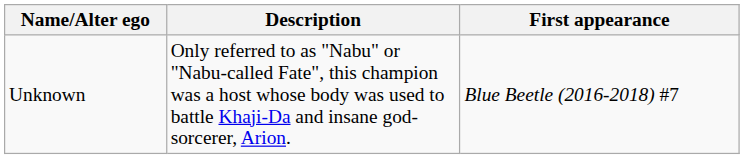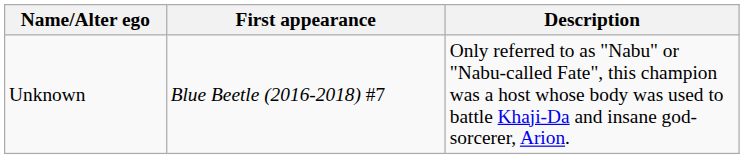columns swapped: Description <-> First appearance
